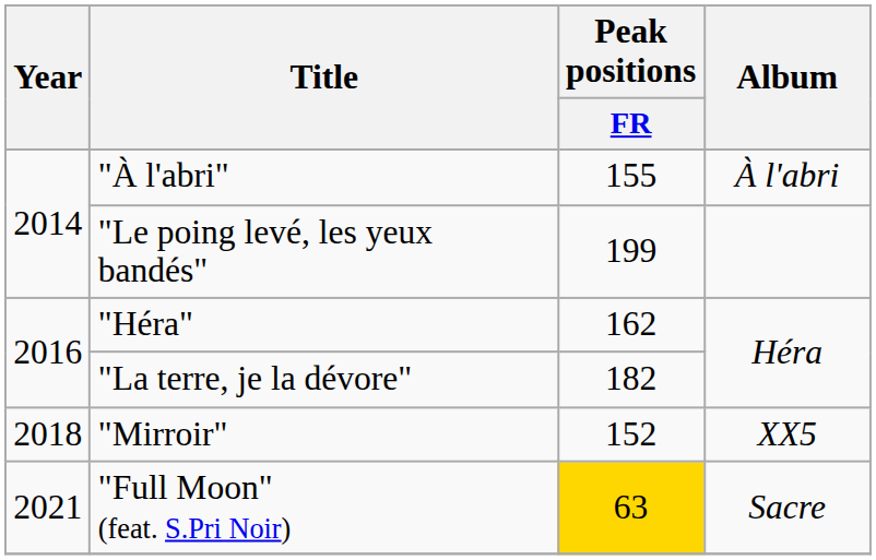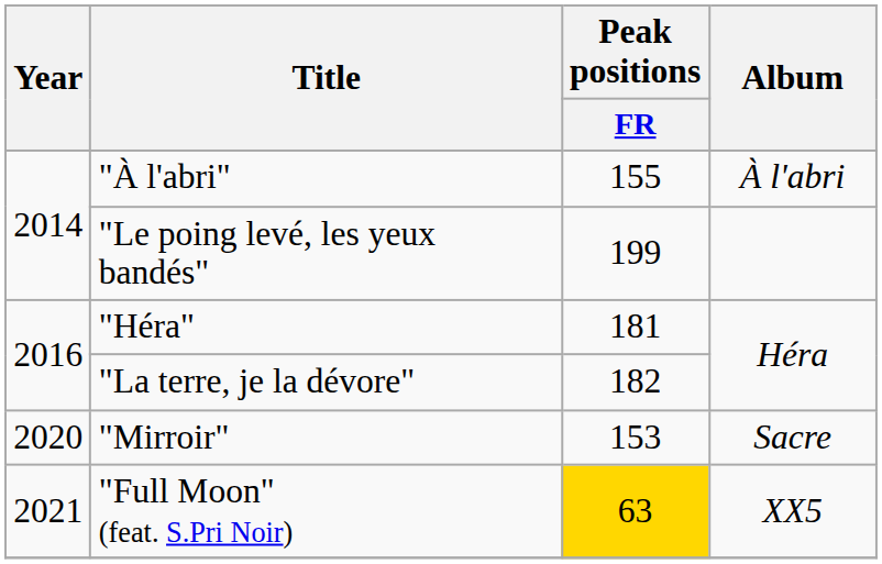"Héra" | Peak positions / FR: 162 -> 181
"Mirroir" | Year: 2018 -> 2020
"Mirroir" | Peak positions / FR: 152 -> 153
"Mirroir" | Album: XX5 -> Sacre
"Full Moon" (feat. S.Pri Noir) | Album: Sacre -> XX5
